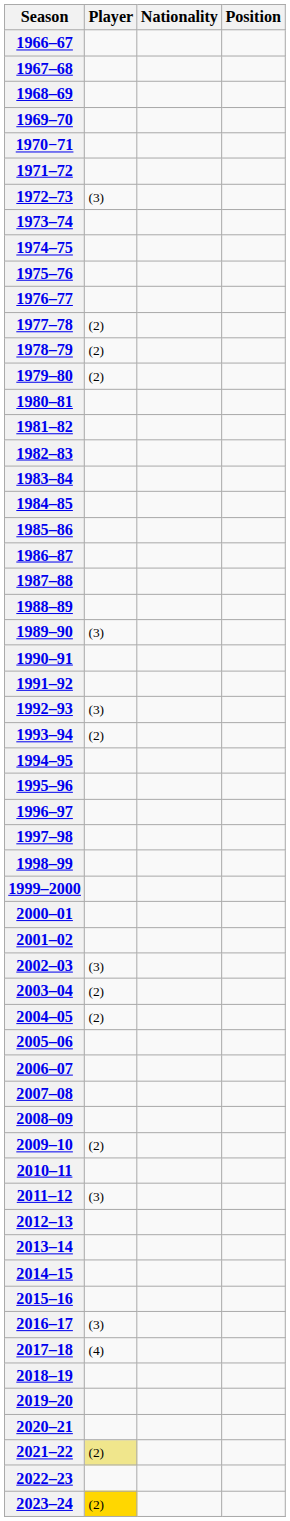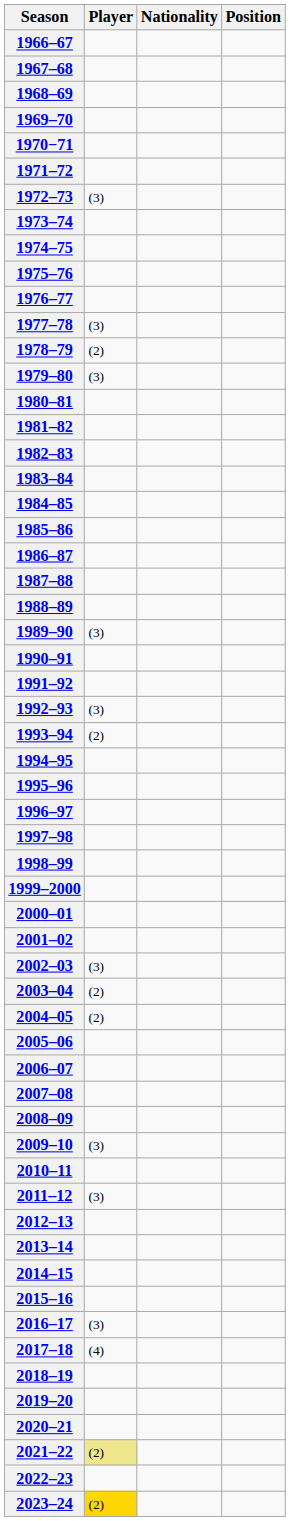1977–78 | Player: (2) -> (3)
1979–80 | Player: (2) -> (3)
2009–10 | Player: (2) -> (3)
